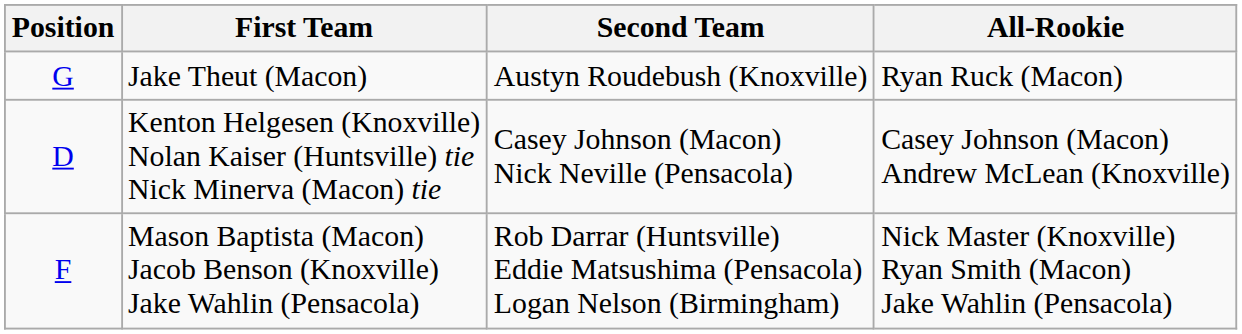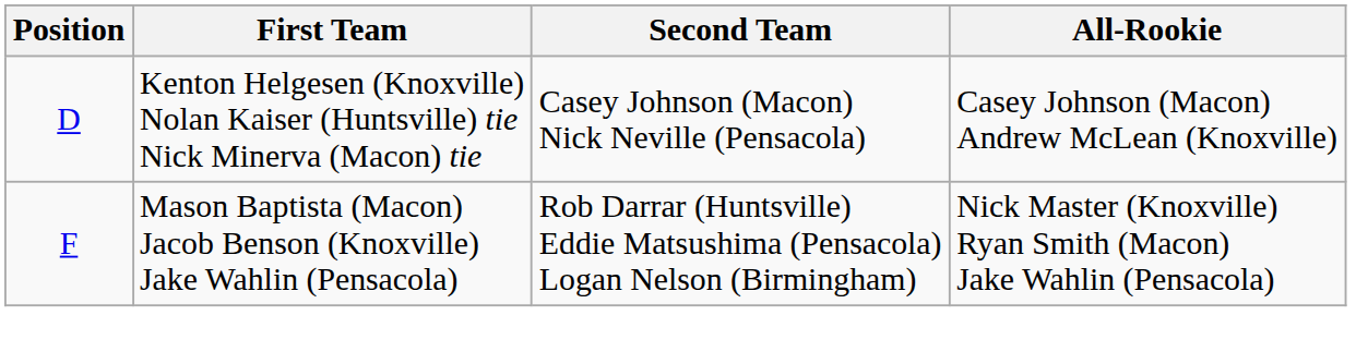- row: G | Jake Theut (Macon) | Austyn Roudebush (Knoxville) | Ryan Ruck (Macon)
